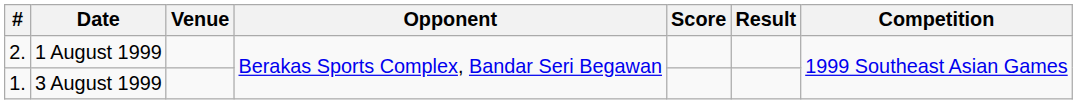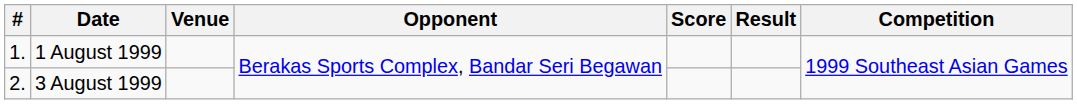1 August 1999 | #: 2. -> 1.
3 August 1999 | #: 1. -> 2.
